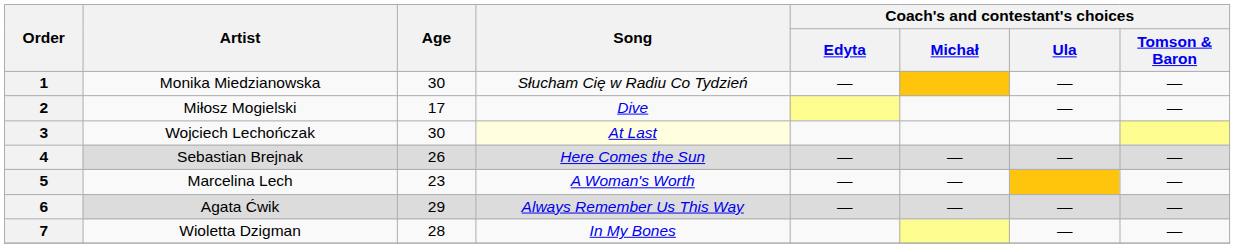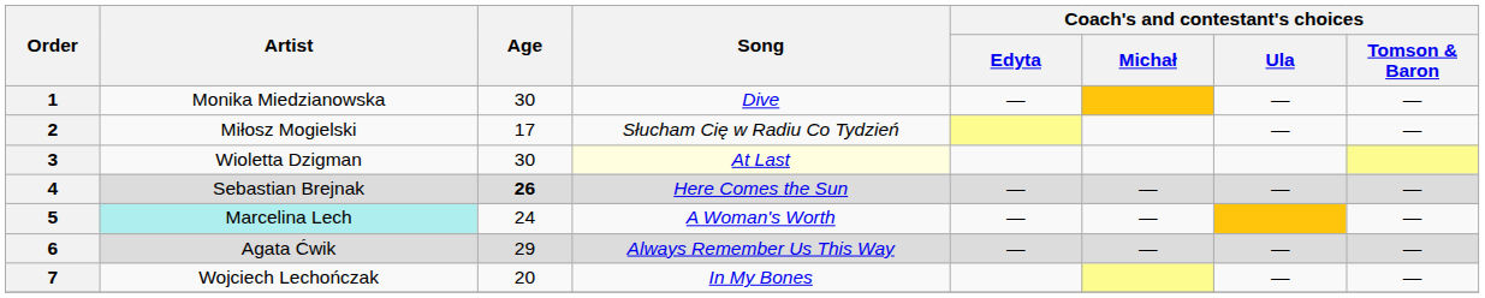1 | Song: Słucham Cię w Radiu Co Tydzień -> Dive
2 | Song: Dive -> Słucham Cię w Radiu Co Tydzień
3 | Artist: Wojciech Lechończak -> Wioletta Dzigman
4 | Age: normal -> bold
5 | Artist: no background -> paleturquoise background
5 | Age: 23 -> 24
7 | Artist: Wioletta Dzigman -> Wojciech Lechończak
7 | Age: 28 -> 20
